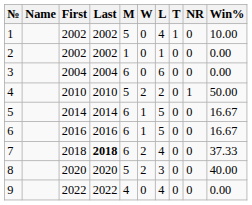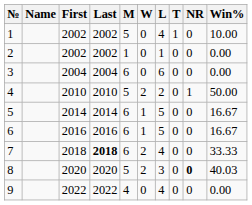7 | Win%: 37.33 -> 33.33
8 | NR: normal -> bold
8 | Win%: 40.00 -> 40.03
